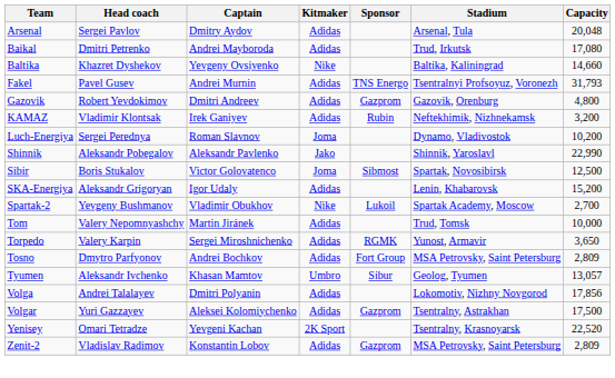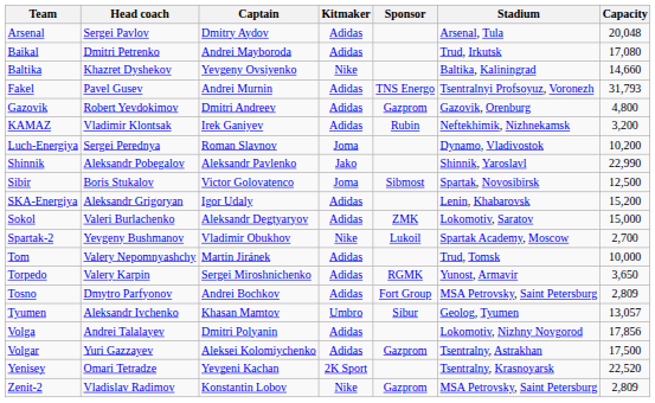+ row: Sokol | Valeri Burlachenko | Aleksandr Degtyaryov | Adidas | ZMK | Lokomotiv, Saratov | 15,000
Zenit-2 | Kitmaker: Adidas -> Nike
